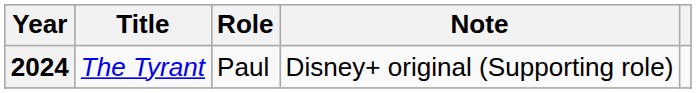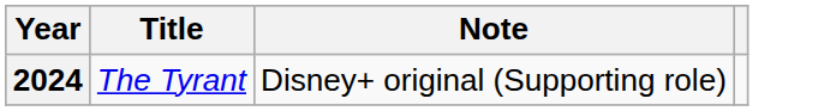- column: Role | Paul
